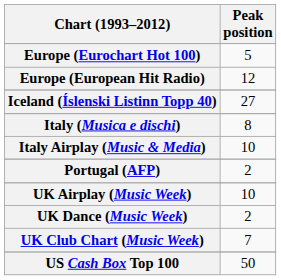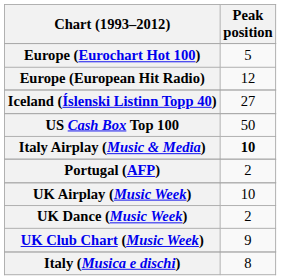rows swapped: Italy (Musica e dischi) <-> US Cash Box Top 100
Italy Airplay (Music & Media) | Peak position: normal -> bold
UK Club Chart (Music Week) | Peak position: 7 -> 9
